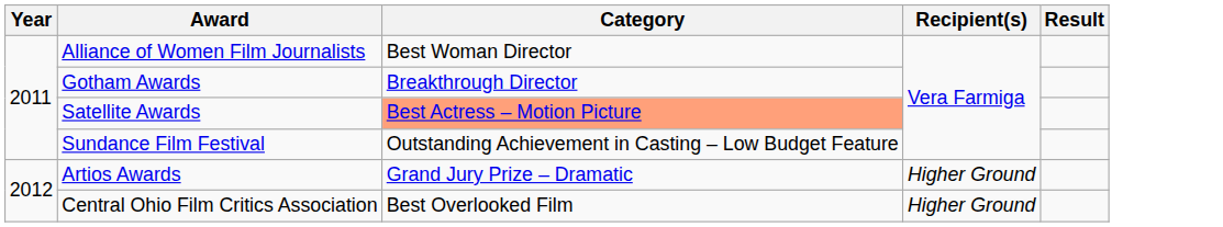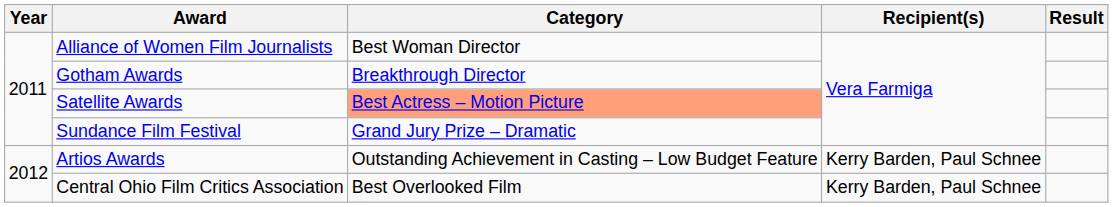Sundance Film Festival | Category: Outstanding Achievement in Casting – Low Budget Feature -> Grand Jury Prize – Dramatic
Artios Awards | Category: Grand Jury Prize – Dramatic -> Outstanding Achievement in Casting – Low Budget Feature
Artios Awards | Recipient(s): Higher Ground -> Kerry Barden, Paul Schnee
Central Ohio Film Critics Association | Recipient(s): Higher Ground -> Kerry Barden, Paul Schnee
